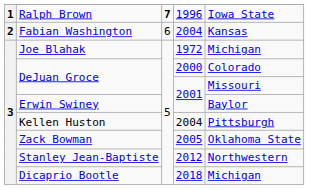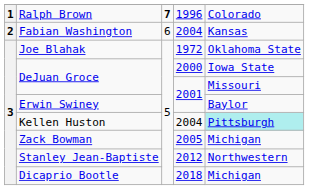Ralph Brown | column 5: Iowa State -> Colorado
Joe Blahak | column 5: Michigan -> Oklahoma State
DeJuan Groce / 2000 | column 5: Colorado -> Iowa State
Kellen Huston | column 5: no background -> paleturquoise background
Zack Bowman | column 5: Oklahoma State -> Michigan
